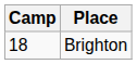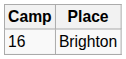Brighton | Camp: 18 -> 16
